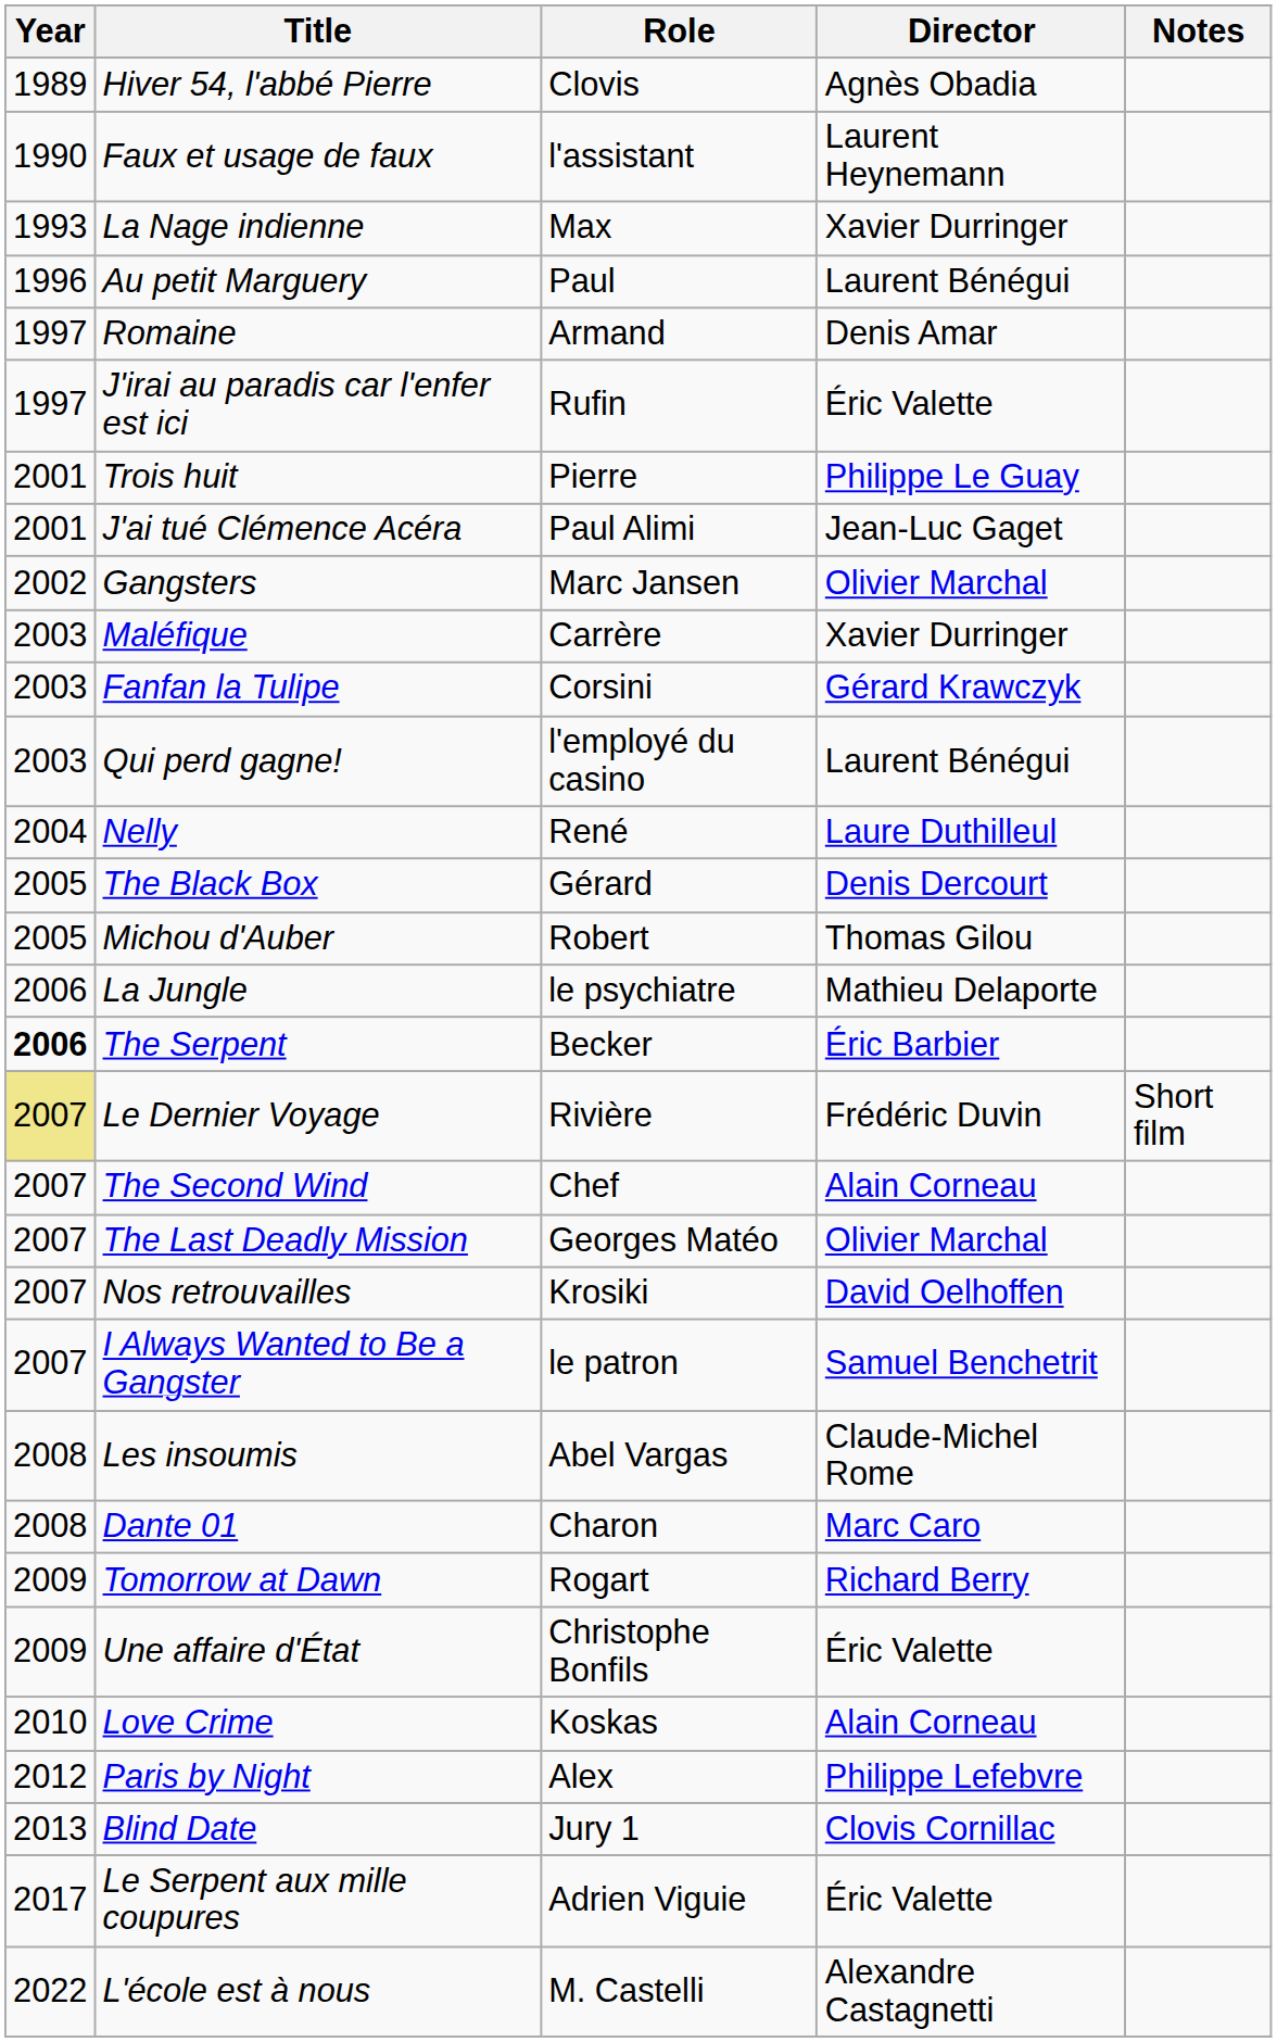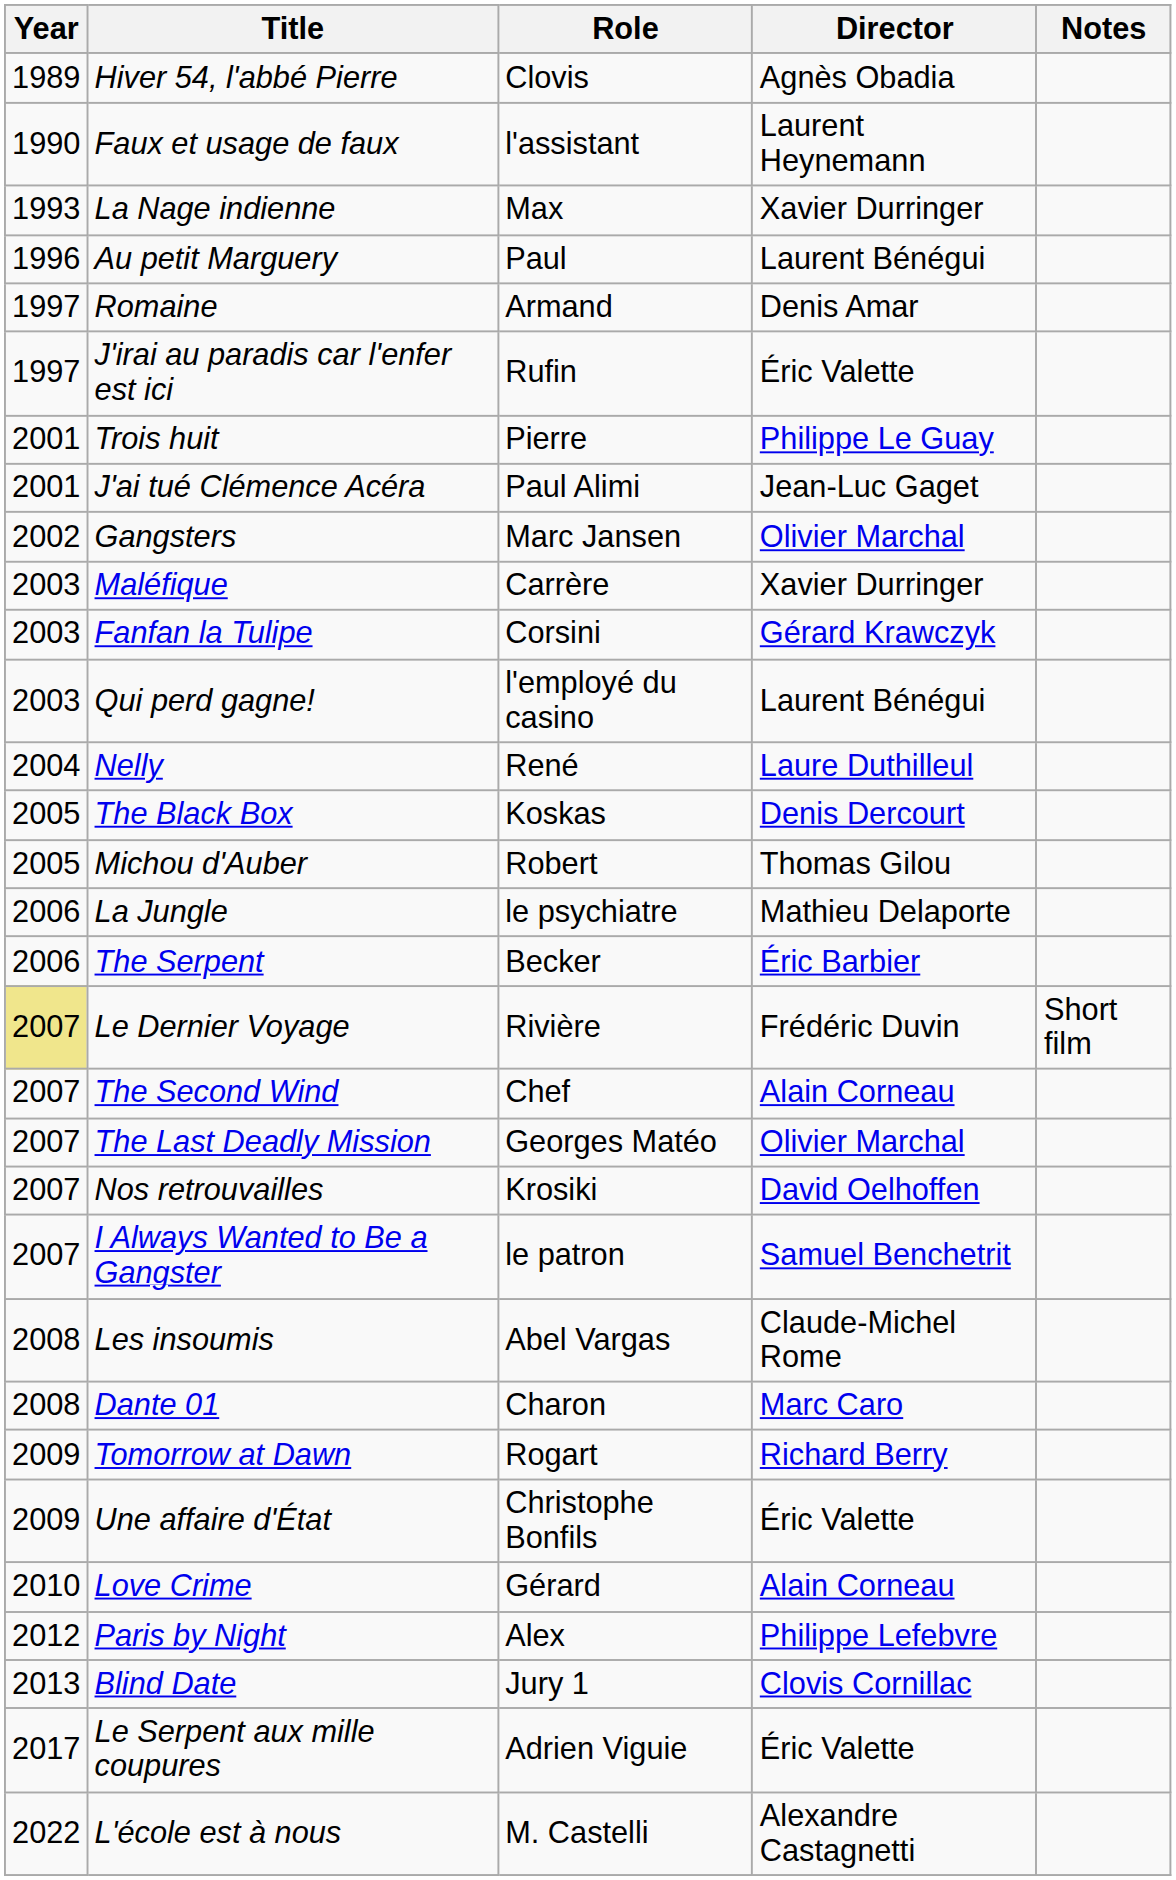The Black Box | Role: Gérard -> Koskas
The Serpent | Year: bold -> normal
Love Crime | Role: Koskas -> Gérard
